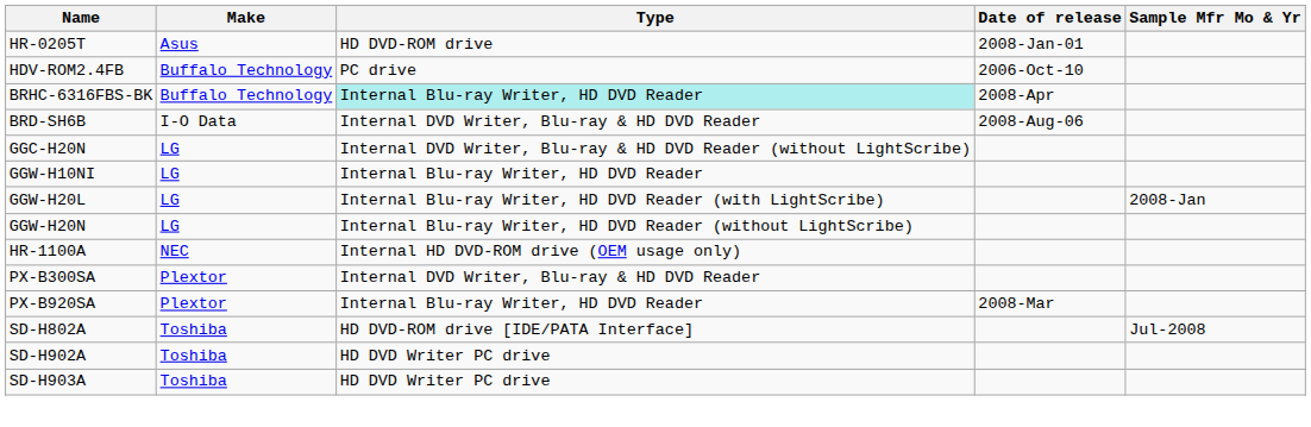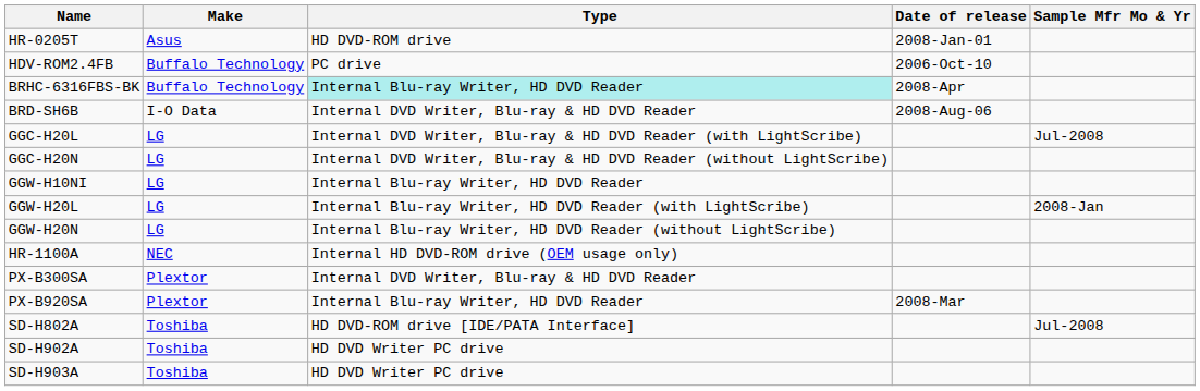+ row: GGC-H20L | LG | Internal DVD Writer, Blu-ray & HD DVD Reader (with LightScribe) | Jul-2008
